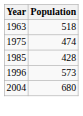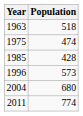+ row: 2011 | 774
